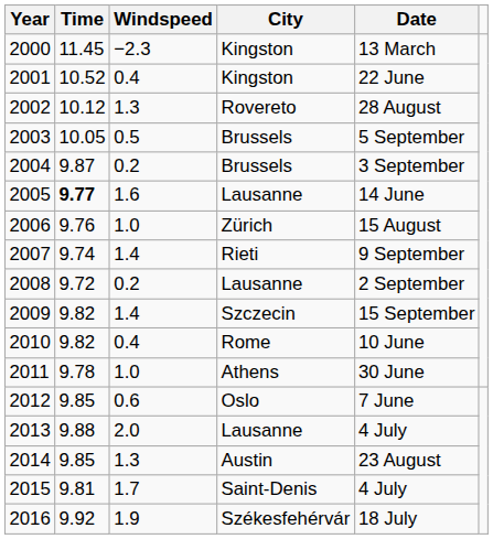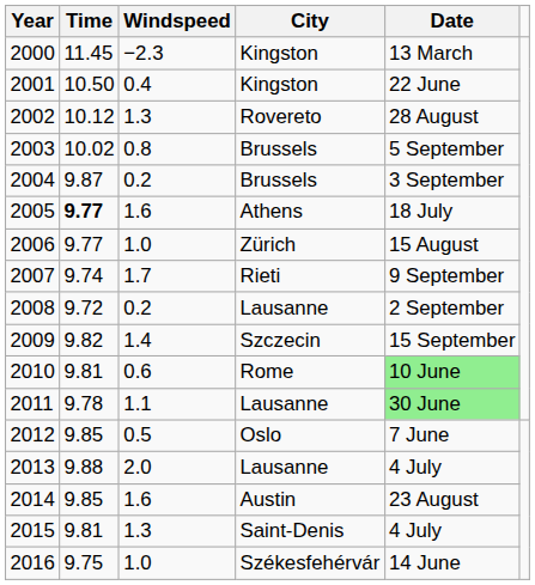2001 | Time: 10.52 -> 10.50
2003 | Time: 10.05 -> 10.02
2003 | Windspeed: 0.5 -> 0.8
2005 | City: Lausanne -> Athens
2005 | Date: 14 June -> 18 July
2006 | Time: 9.76 -> 9.77
2007 | Windspeed: 1.4 -> 1.7
2010 | Time: 9.82 -> 9.81
2010 | Windspeed: 0.4 -> 0.6
2010 | Date: no background -> lightgreen background
2011 | Windspeed: 1.0 -> 1.1
2011 | City: Athens -> Lausanne
2011 | Date: no background -> lightgreen background
2012 | Windspeed: 0.6 -> 0.5
2014 | Windspeed: 1.3 -> 1.6
2015 | Windspeed: 1.7 -> 1.3
2016 | Time: 9.92 -> 9.75
2016 | Windspeed: 1.9 -> 1.0
2016 | Date: 18 July -> 14 June
